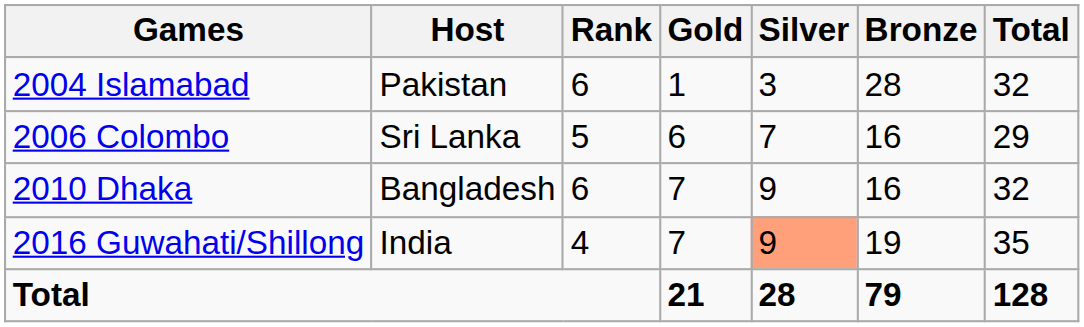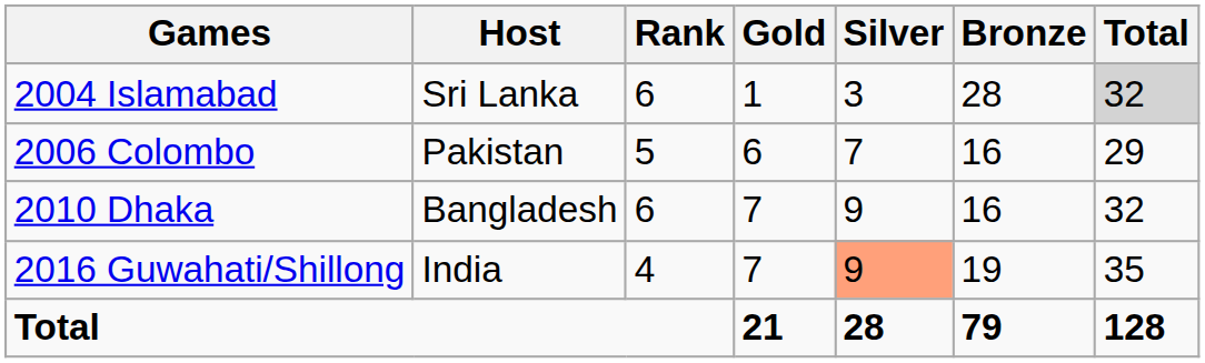2004 Islamabad | Host: Pakistan -> Sri Lanka
2004 Islamabad | Total: no background -> lightgrey background
2006 Colombo | Host: Sri Lanka -> Pakistan
